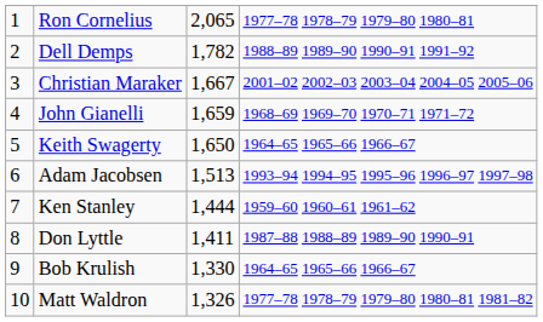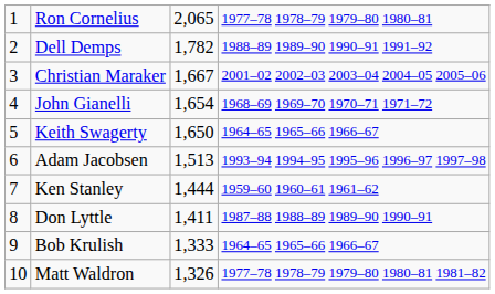John Gianelli | column 3: 1,659 -> 1,654
Bob Krulish | column 3: 1,330 -> 1,333
